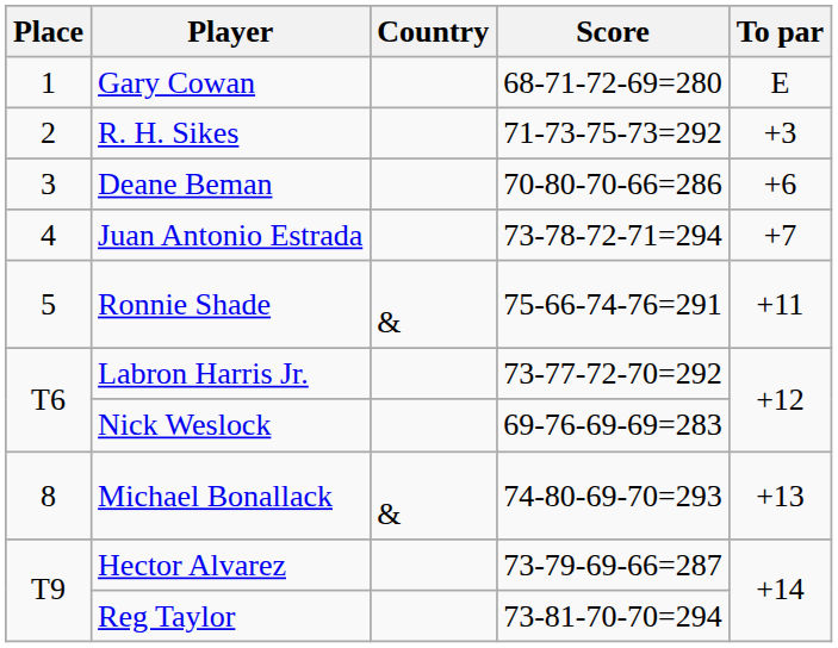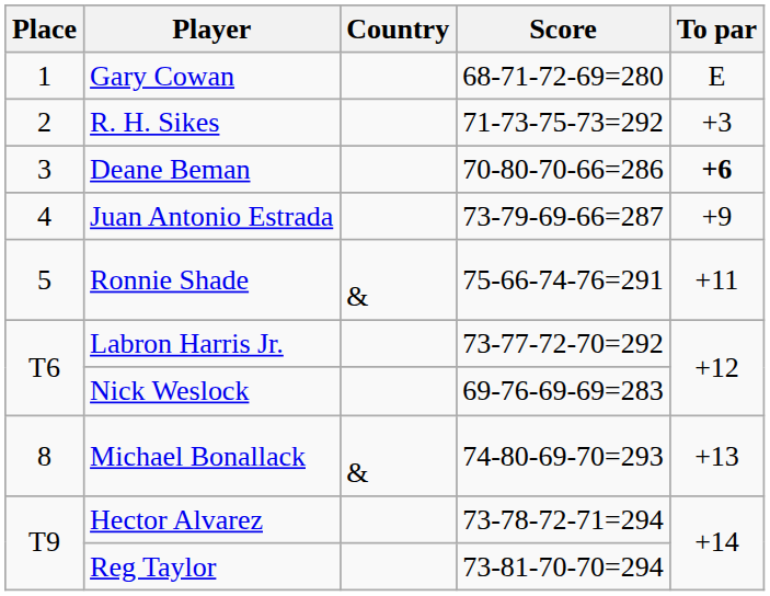Deane Beman | To par: normal -> bold
Juan Antonio Estrada | Score: 73-78-72-71=294 -> 73-79-69-66=287
Juan Antonio Estrada | To par: +7 -> +9
Hector Alvarez | Score: 73-79-69-66=287 -> 73-78-72-71=294
